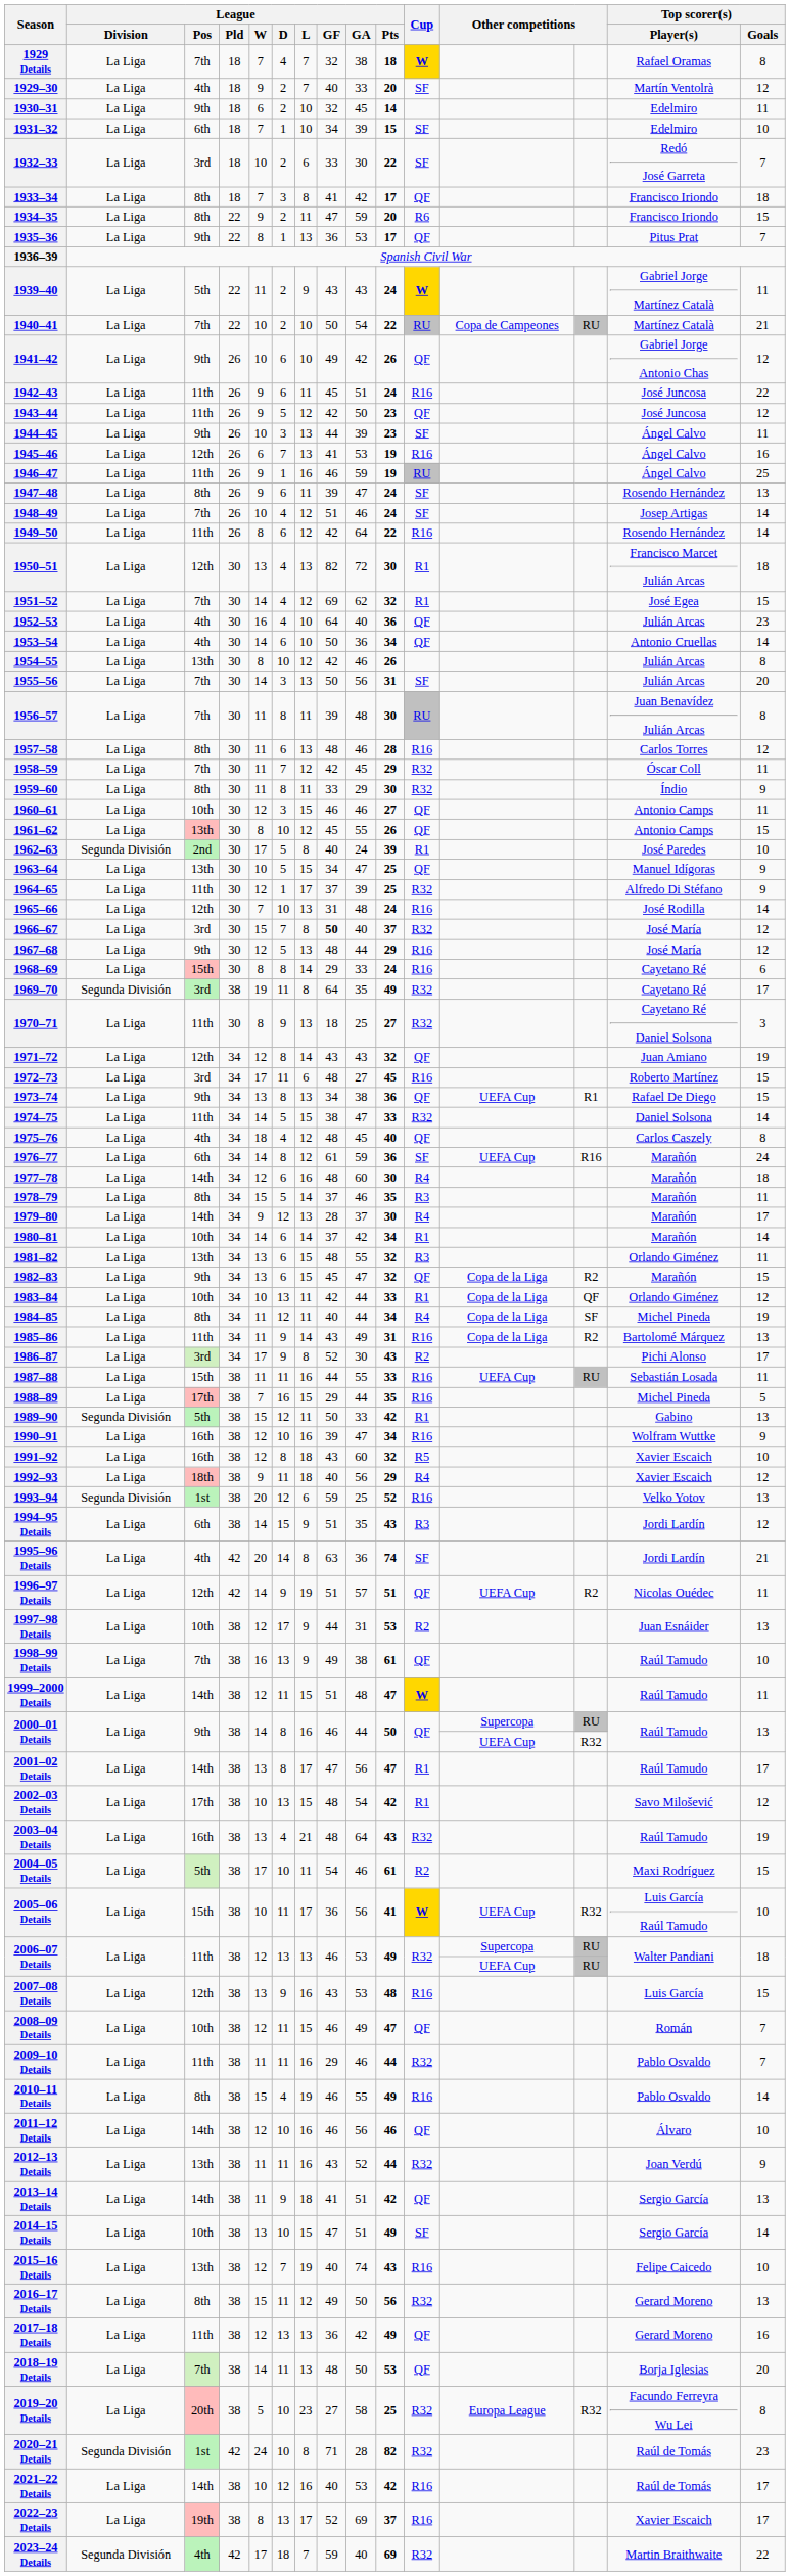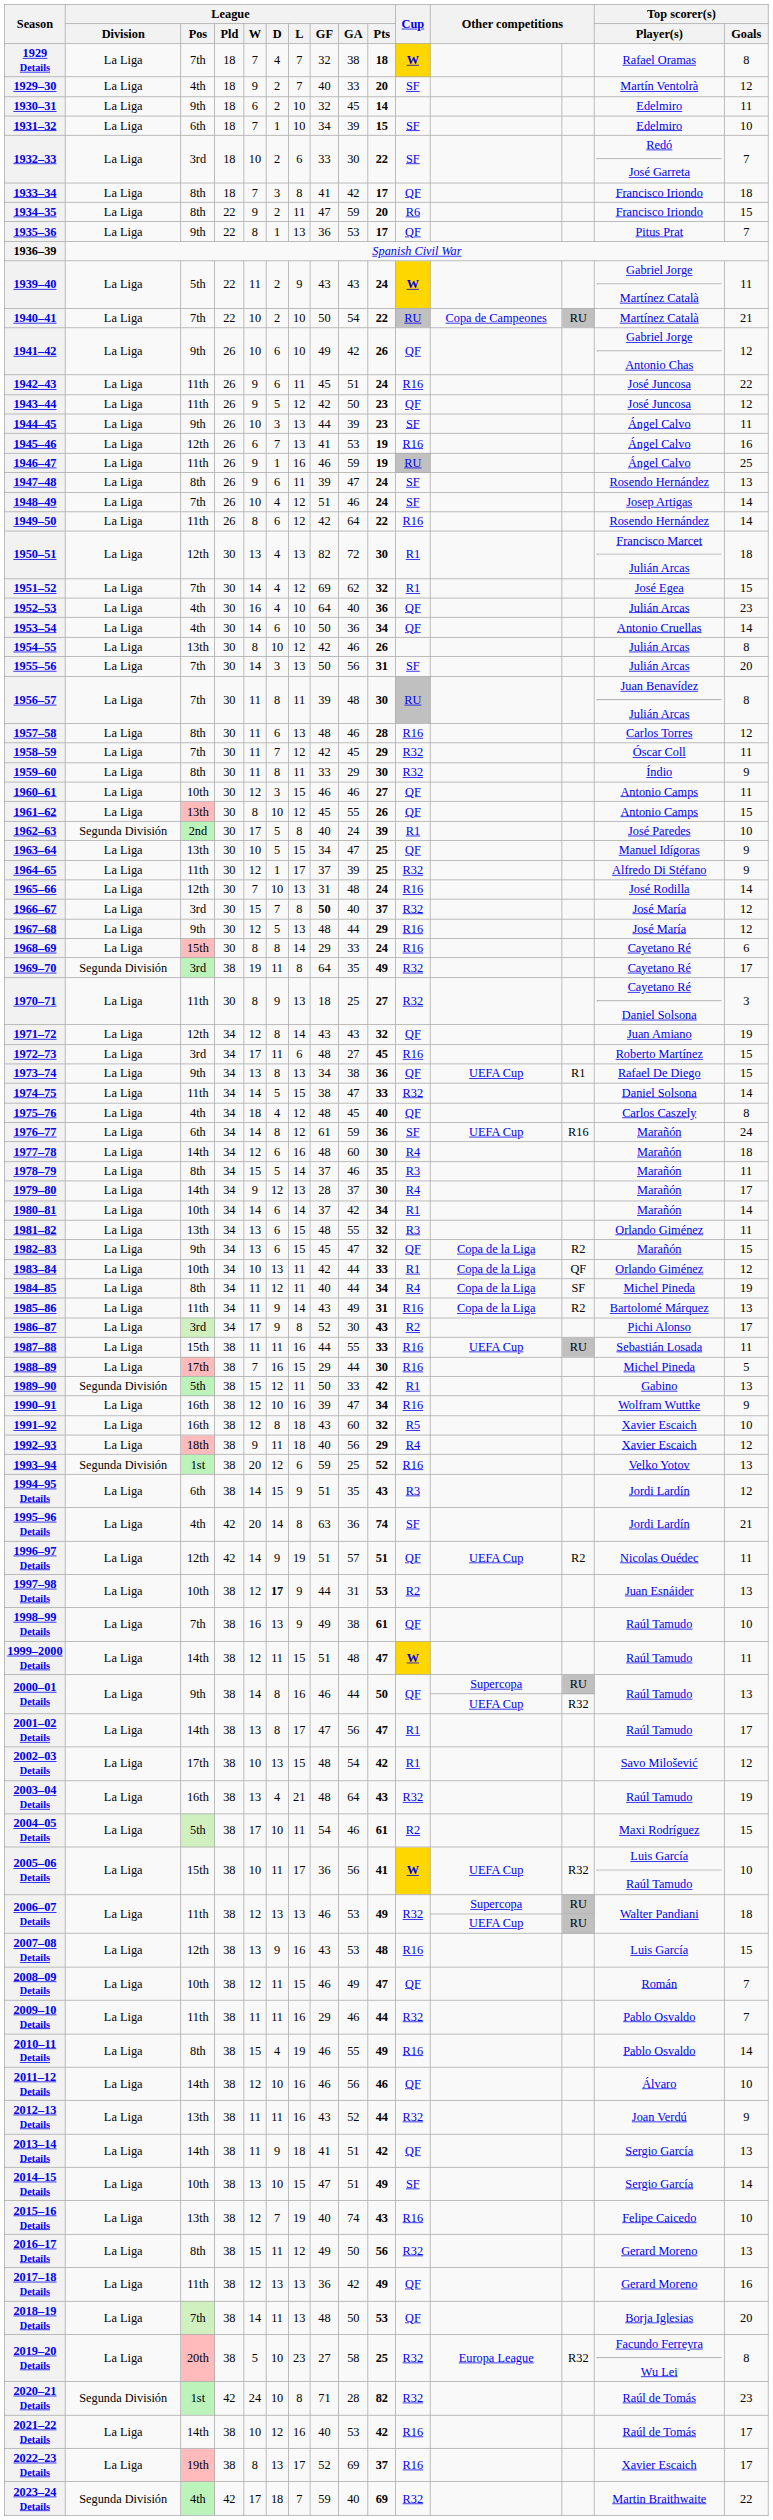1988–89 | League / Pts: 35 -> 30
1997–98 Details | League / D: normal -> bold
